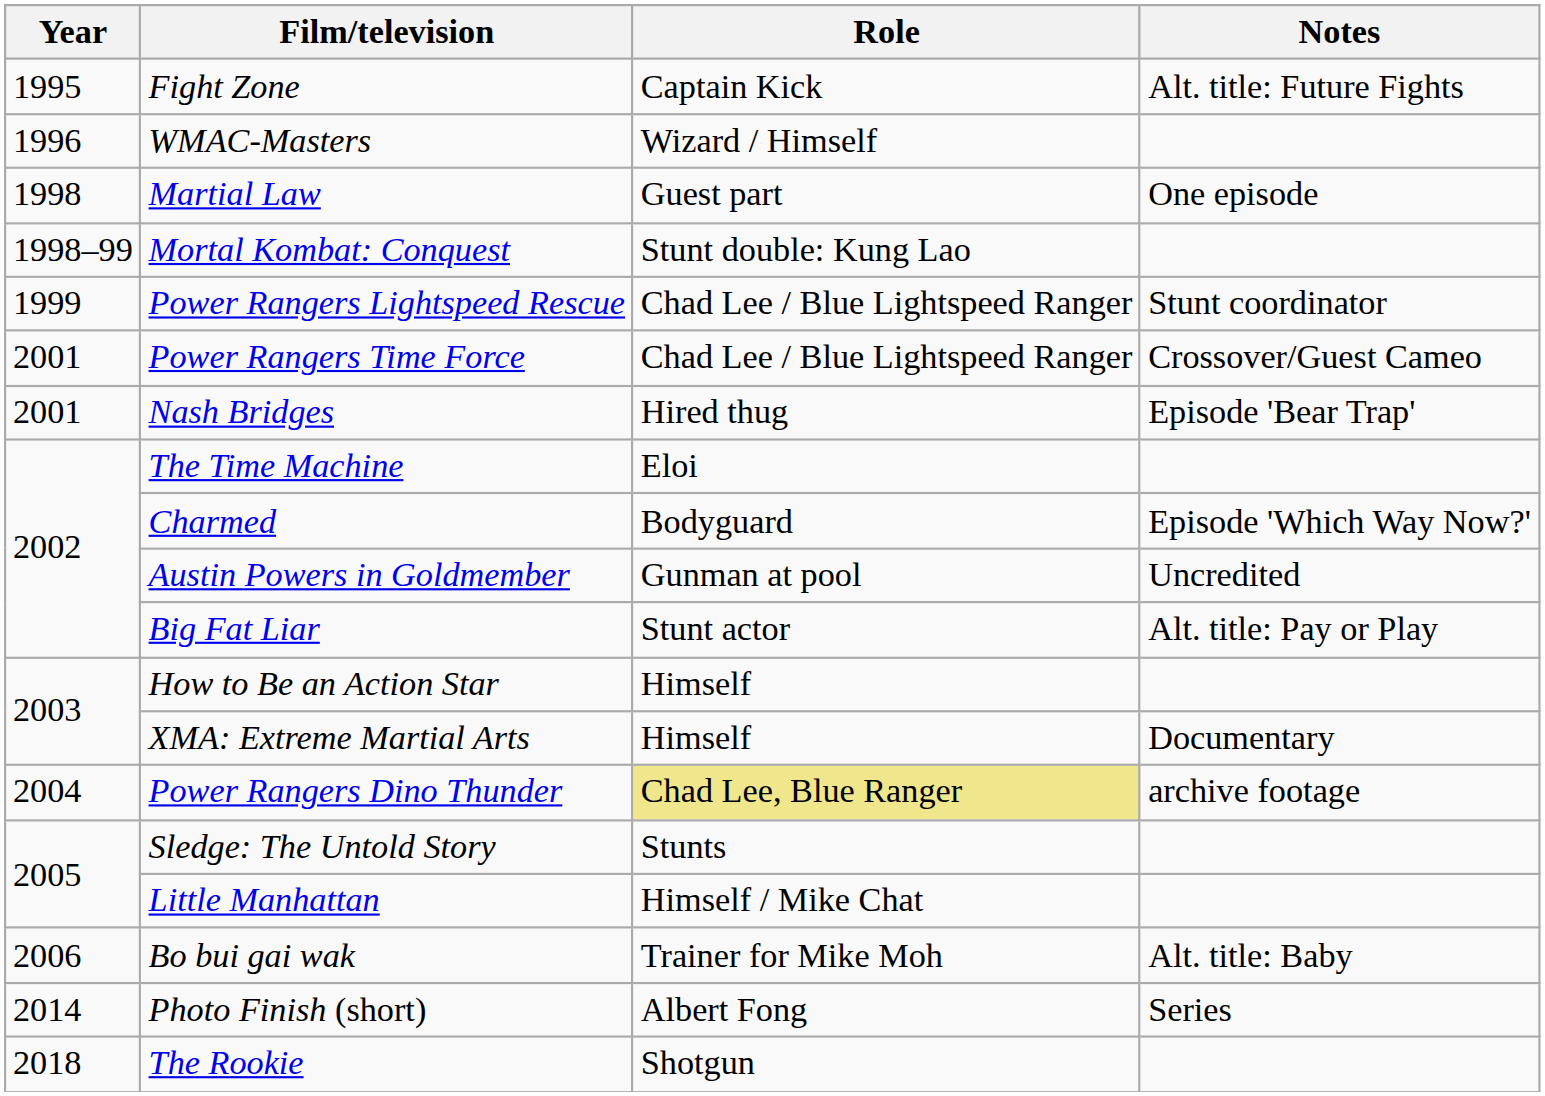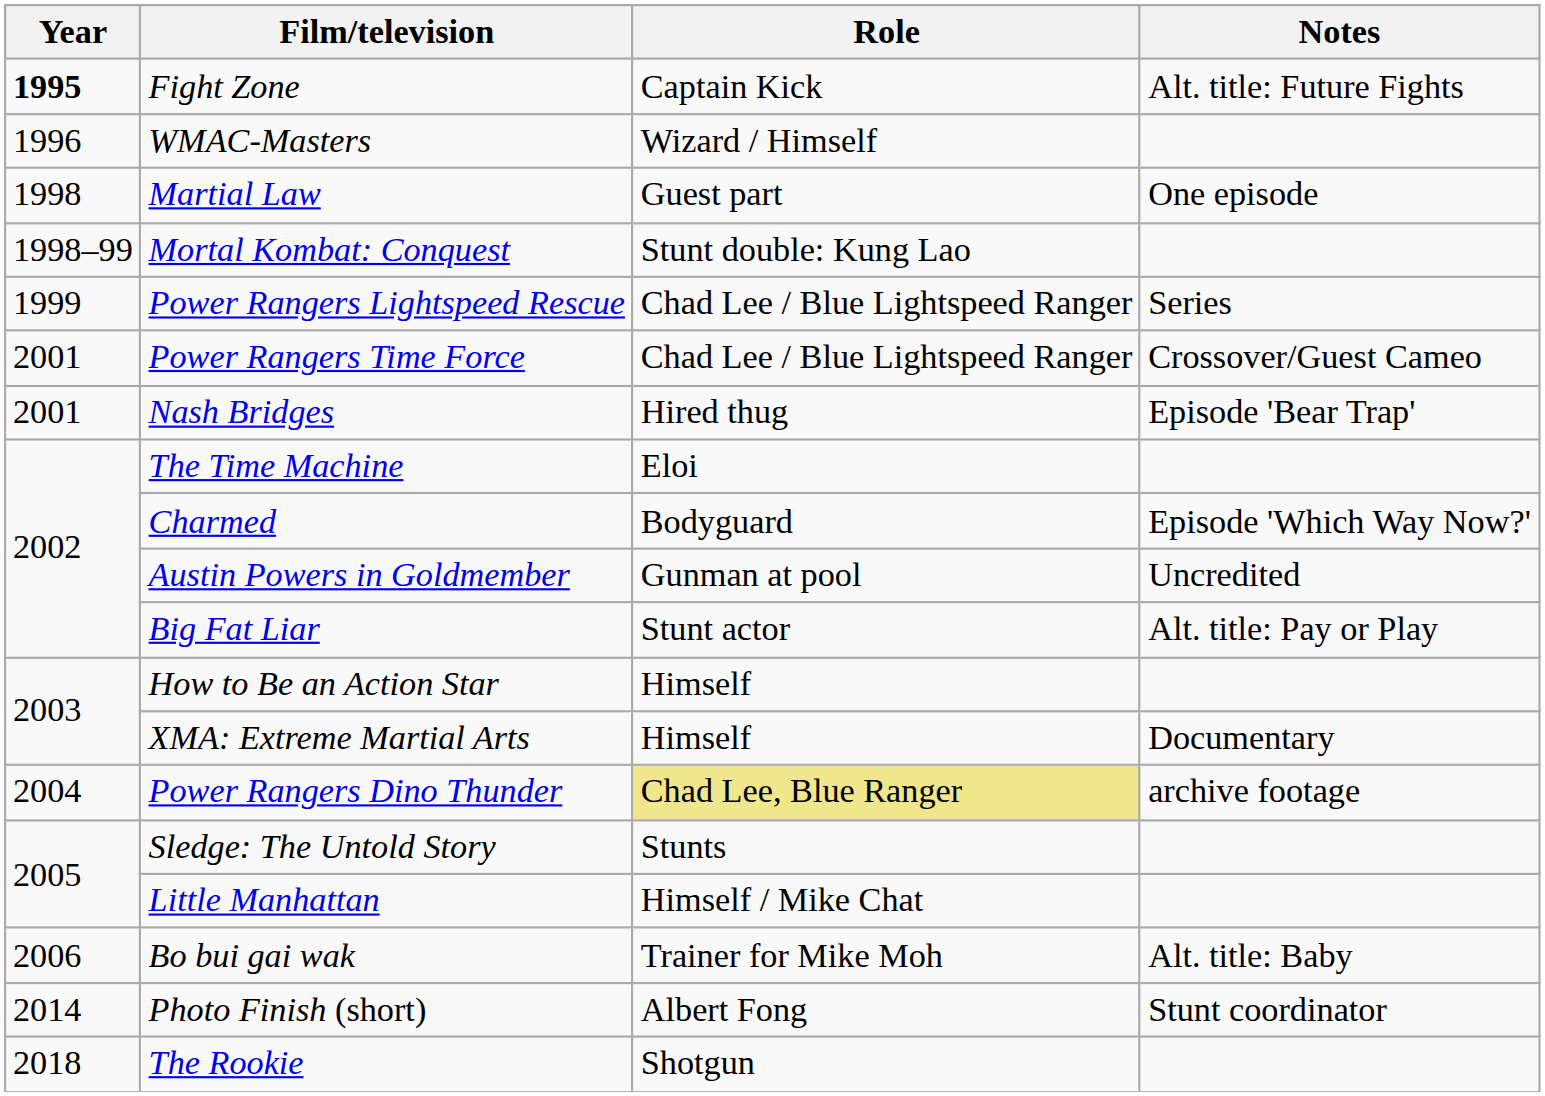Fight Zone | Year: normal -> bold
Power Rangers Lightspeed Rescue | Notes: Stunt coordinator -> Series
Photo Finish (short) | Notes: Series -> Stunt coordinator
